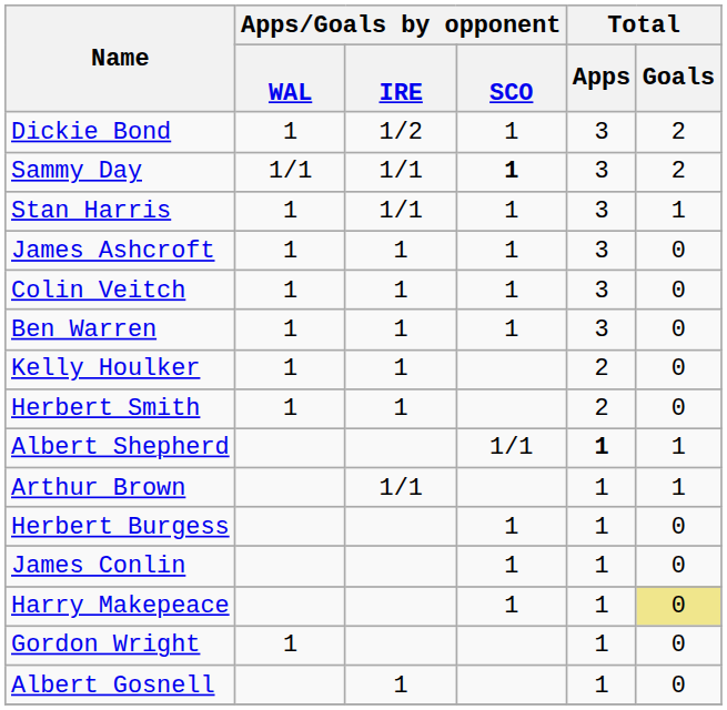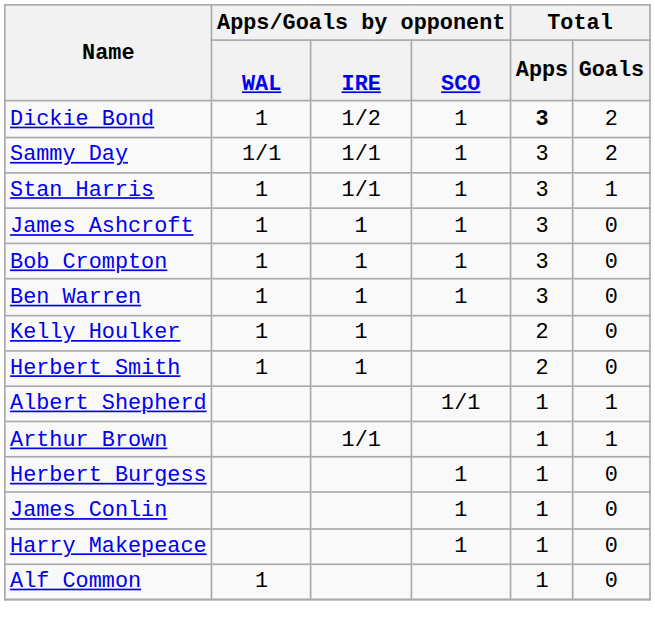Dickie Bond | Total / Apps: normal -> bold
Sammy Day | Apps/Goals by opponent / SCO: bold -> normal
+ row: Bob Crompton | 1 | 1 | 1 | 3 | 0
- row: Colin Veitch | 1 | 1 | 1 | 3 | 0
Albert Shepherd | Total / Apps: bold -> normal
Harry Makepeace | Total / Goals: khaki background -> no background
+ row: Alf Common | 1 | 1 | 0
- row: Gordon Wright | 1 | 1 | 0
- row: Albert Gosnell | 1 | 1 | 0
